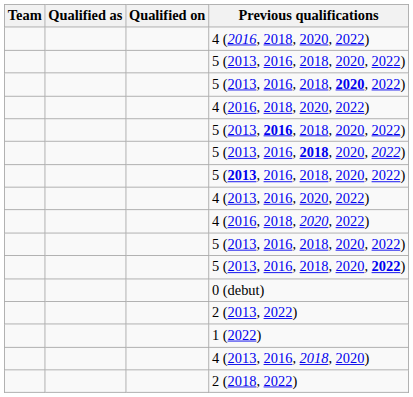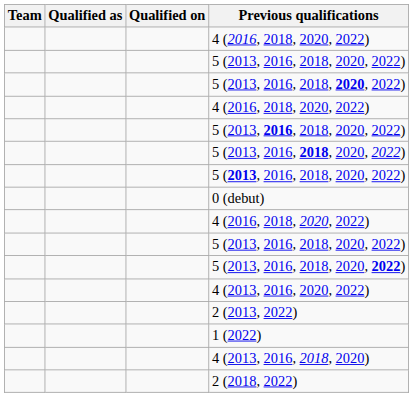rows swapped: 4 (2013, 2016, 2020, 2022) <-> 0 (debut)
